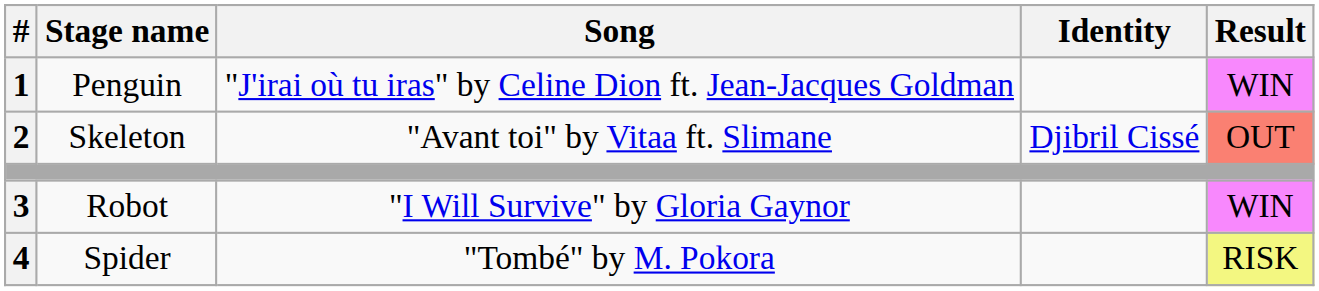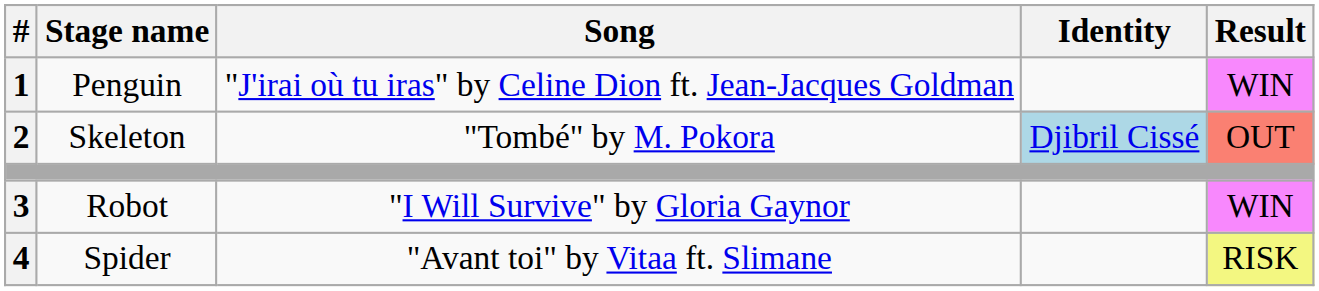Skeleton | Song: "Avant toi" by Vitaa ft. Slimane -> "Tombé" by M. Pokora
Skeleton | Identity: no background -> lightblue background
Spider | Song: "Tombé" by M. Pokora -> "Avant toi" by Vitaa ft. Slimane
